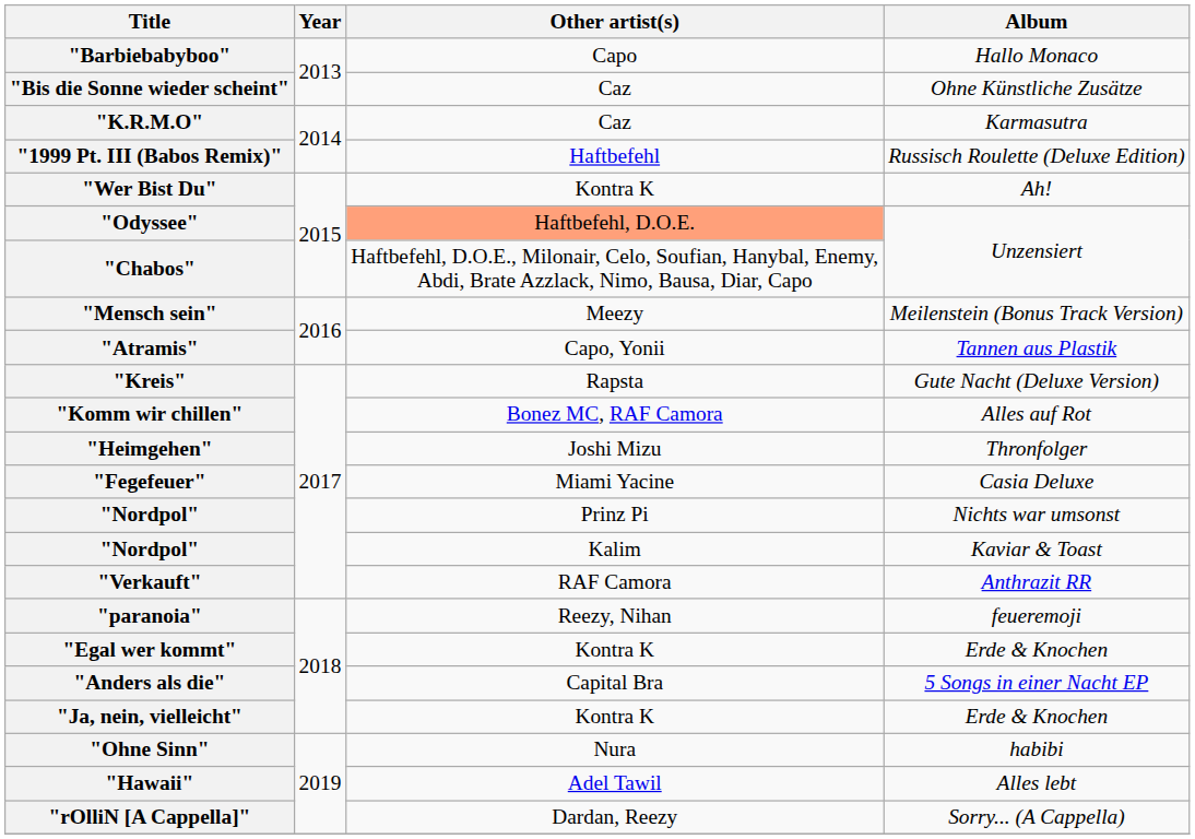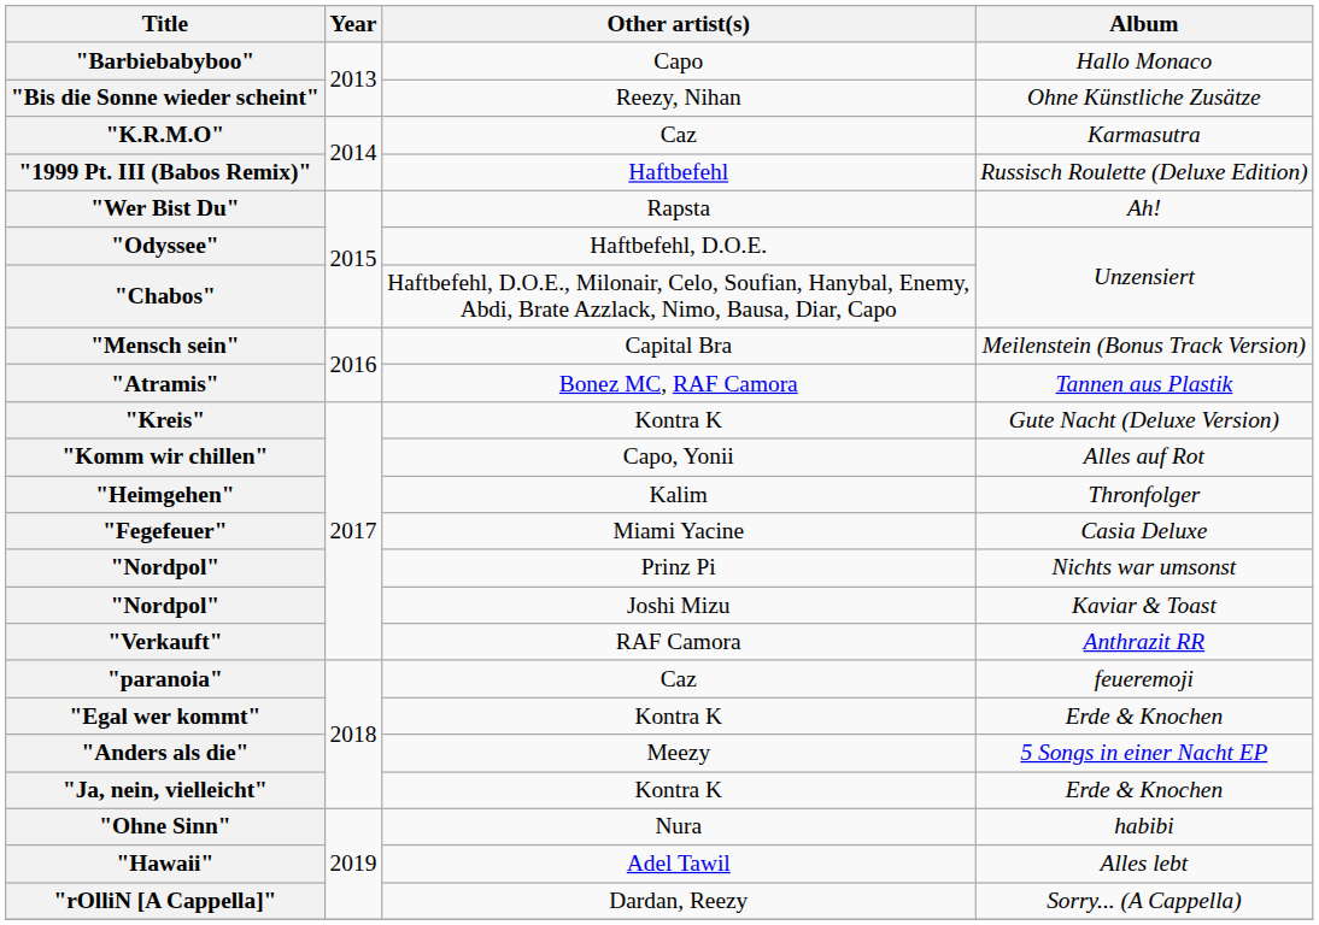"Bis die Sonne wieder scheint" | Other artist(s): Caz -> Reezy, Nihan
"Wer Bist Du" | Other artist(s): Kontra K -> Rapsta
"Odyssee" | Other artist(s): lightsalmon background -> no background
"Mensch sein" | Other artist(s): Meezy -> Capital Bra
"Atramis" | Other artist(s): Capo, Yonii -> Bonez MC, RAF Camora
"Kreis" | Other artist(s): Rapsta -> Kontra K
"Komm wir chillen" | Other artist(s): Bonez MC, RAF Camora -> Capo, Yonii
"Heimgehen" | Other artist(s): Joshi Mizu -> Kalim
"Nordpol" / Kaviar & Toast | Other artist(s): Kalim -> Joshi Mizu
"paranoia" | Other artist(s): Reezy, Nihan -> Caz
"Anders als die" | Other artist(s): Capital Bra -> Meezy
